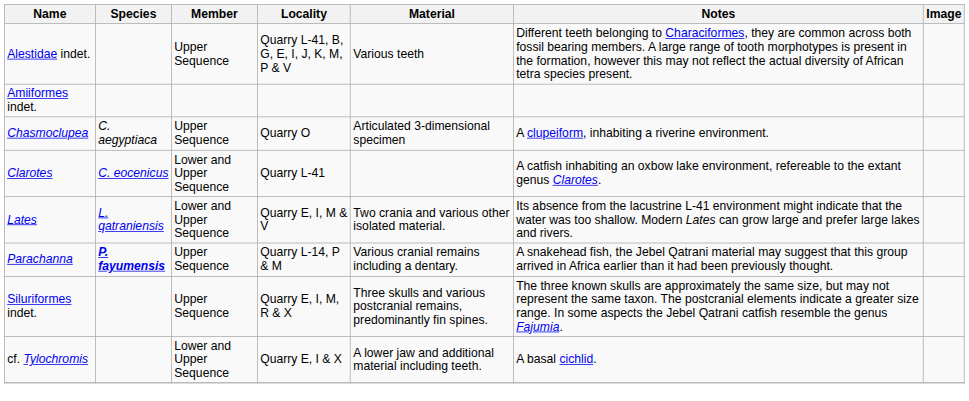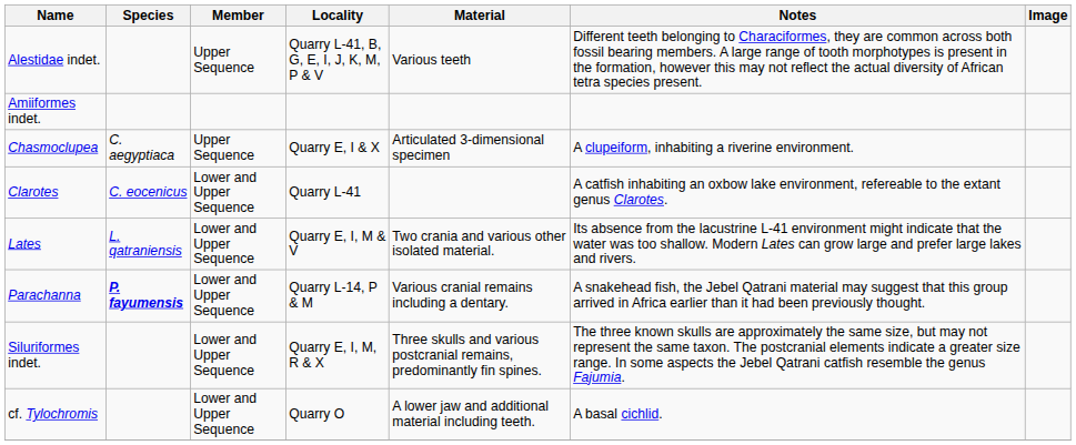Chasmoclupea | Locality: Quarry O -> Quarry E, I & X
Parachanna | Member: Upper Sequence -> Lower and Upper Sequence
Siluriformes indet. | Member: Upper Sequence -> Lower and Upper Sequence
cf. Tylochromis | Locality: Quarry E, I & X -> Quarry O
